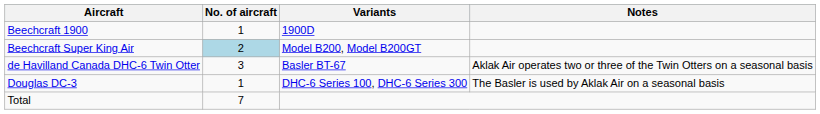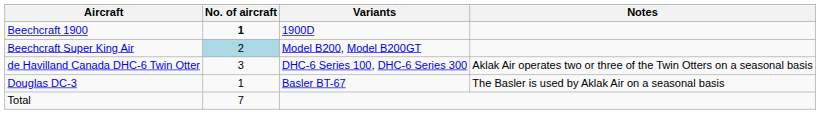Beechcraft 1900 | No. of aircraft: normal -> bold
de Havilland Canada DHC-6 Twin Otter | Variants: Basler BT-67 -> DHC-6 Series 100, DHC-6 Series 300
Douglas DC-3 | Variants: DHC-6 Series 100, DHC-6 Series 300 -> Basler BT-67
